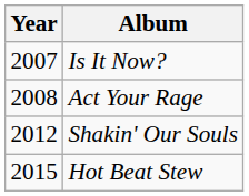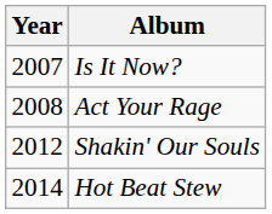Hot Beat Stew | Year: 2015 -> 2014
